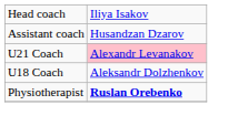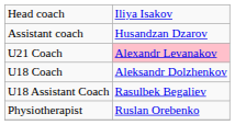+ row: U18 Assistant Coach | Rasulbek Begaliev
Physiotherapist | column 2: bold -> normal
